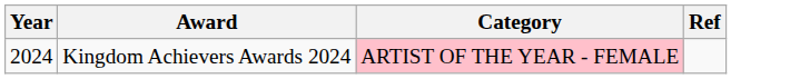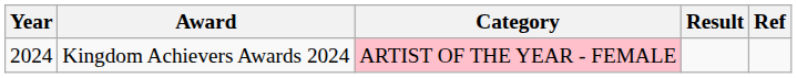+ column: Result
